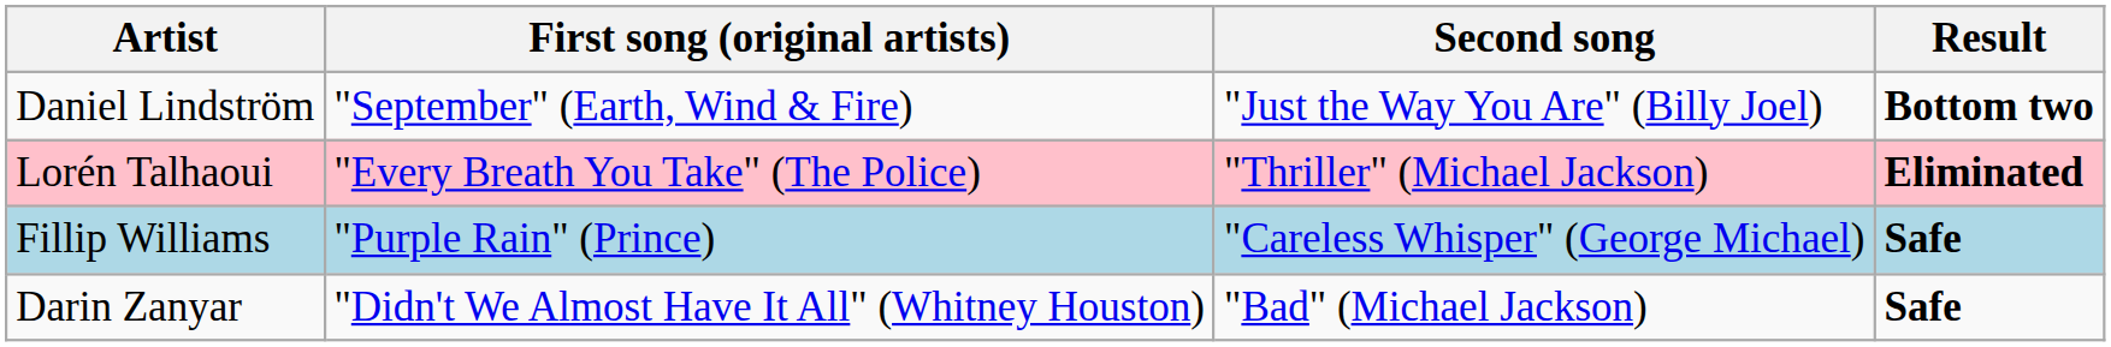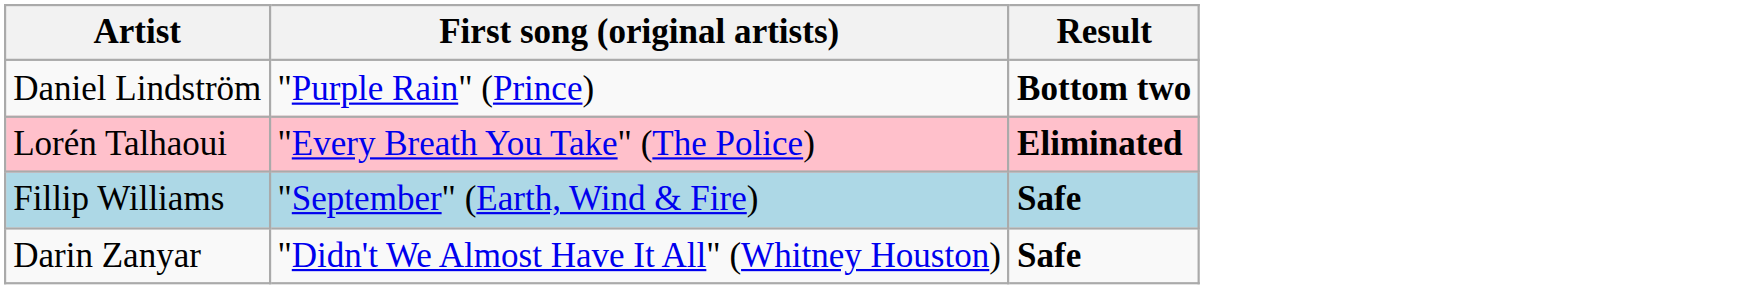- column: Second song | "Just the Way You Are" (Billy Joel) | "Thriller" (Michael Jackson) | "Careless Whisper" (George Michael) | "Bad" (Michael Jackson)
Daniel Lindström | First song (original artists): "September" (Earth, Wind & Fire) -> "Purple Rain" (Prince)
Fillip Williams | First song (original artists): "Purple Rain" (Prince) -> "September" (Earth, Wind & Fire)
